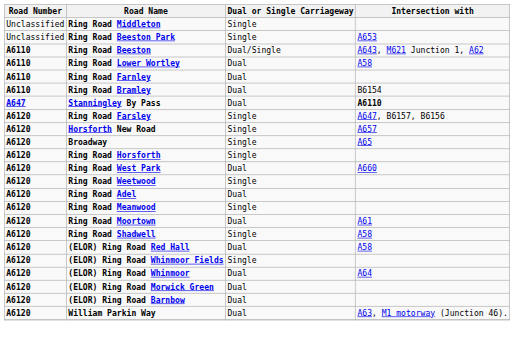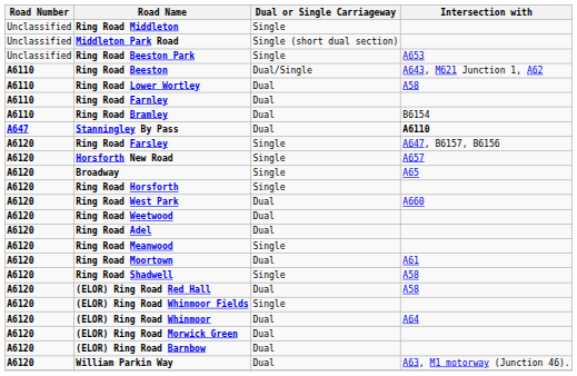+ row: Unclassified | Middleton Park Road | Single (short dual section)
Ring Road Weetwood | Dual or Single Carriageway: Single -> Dual
